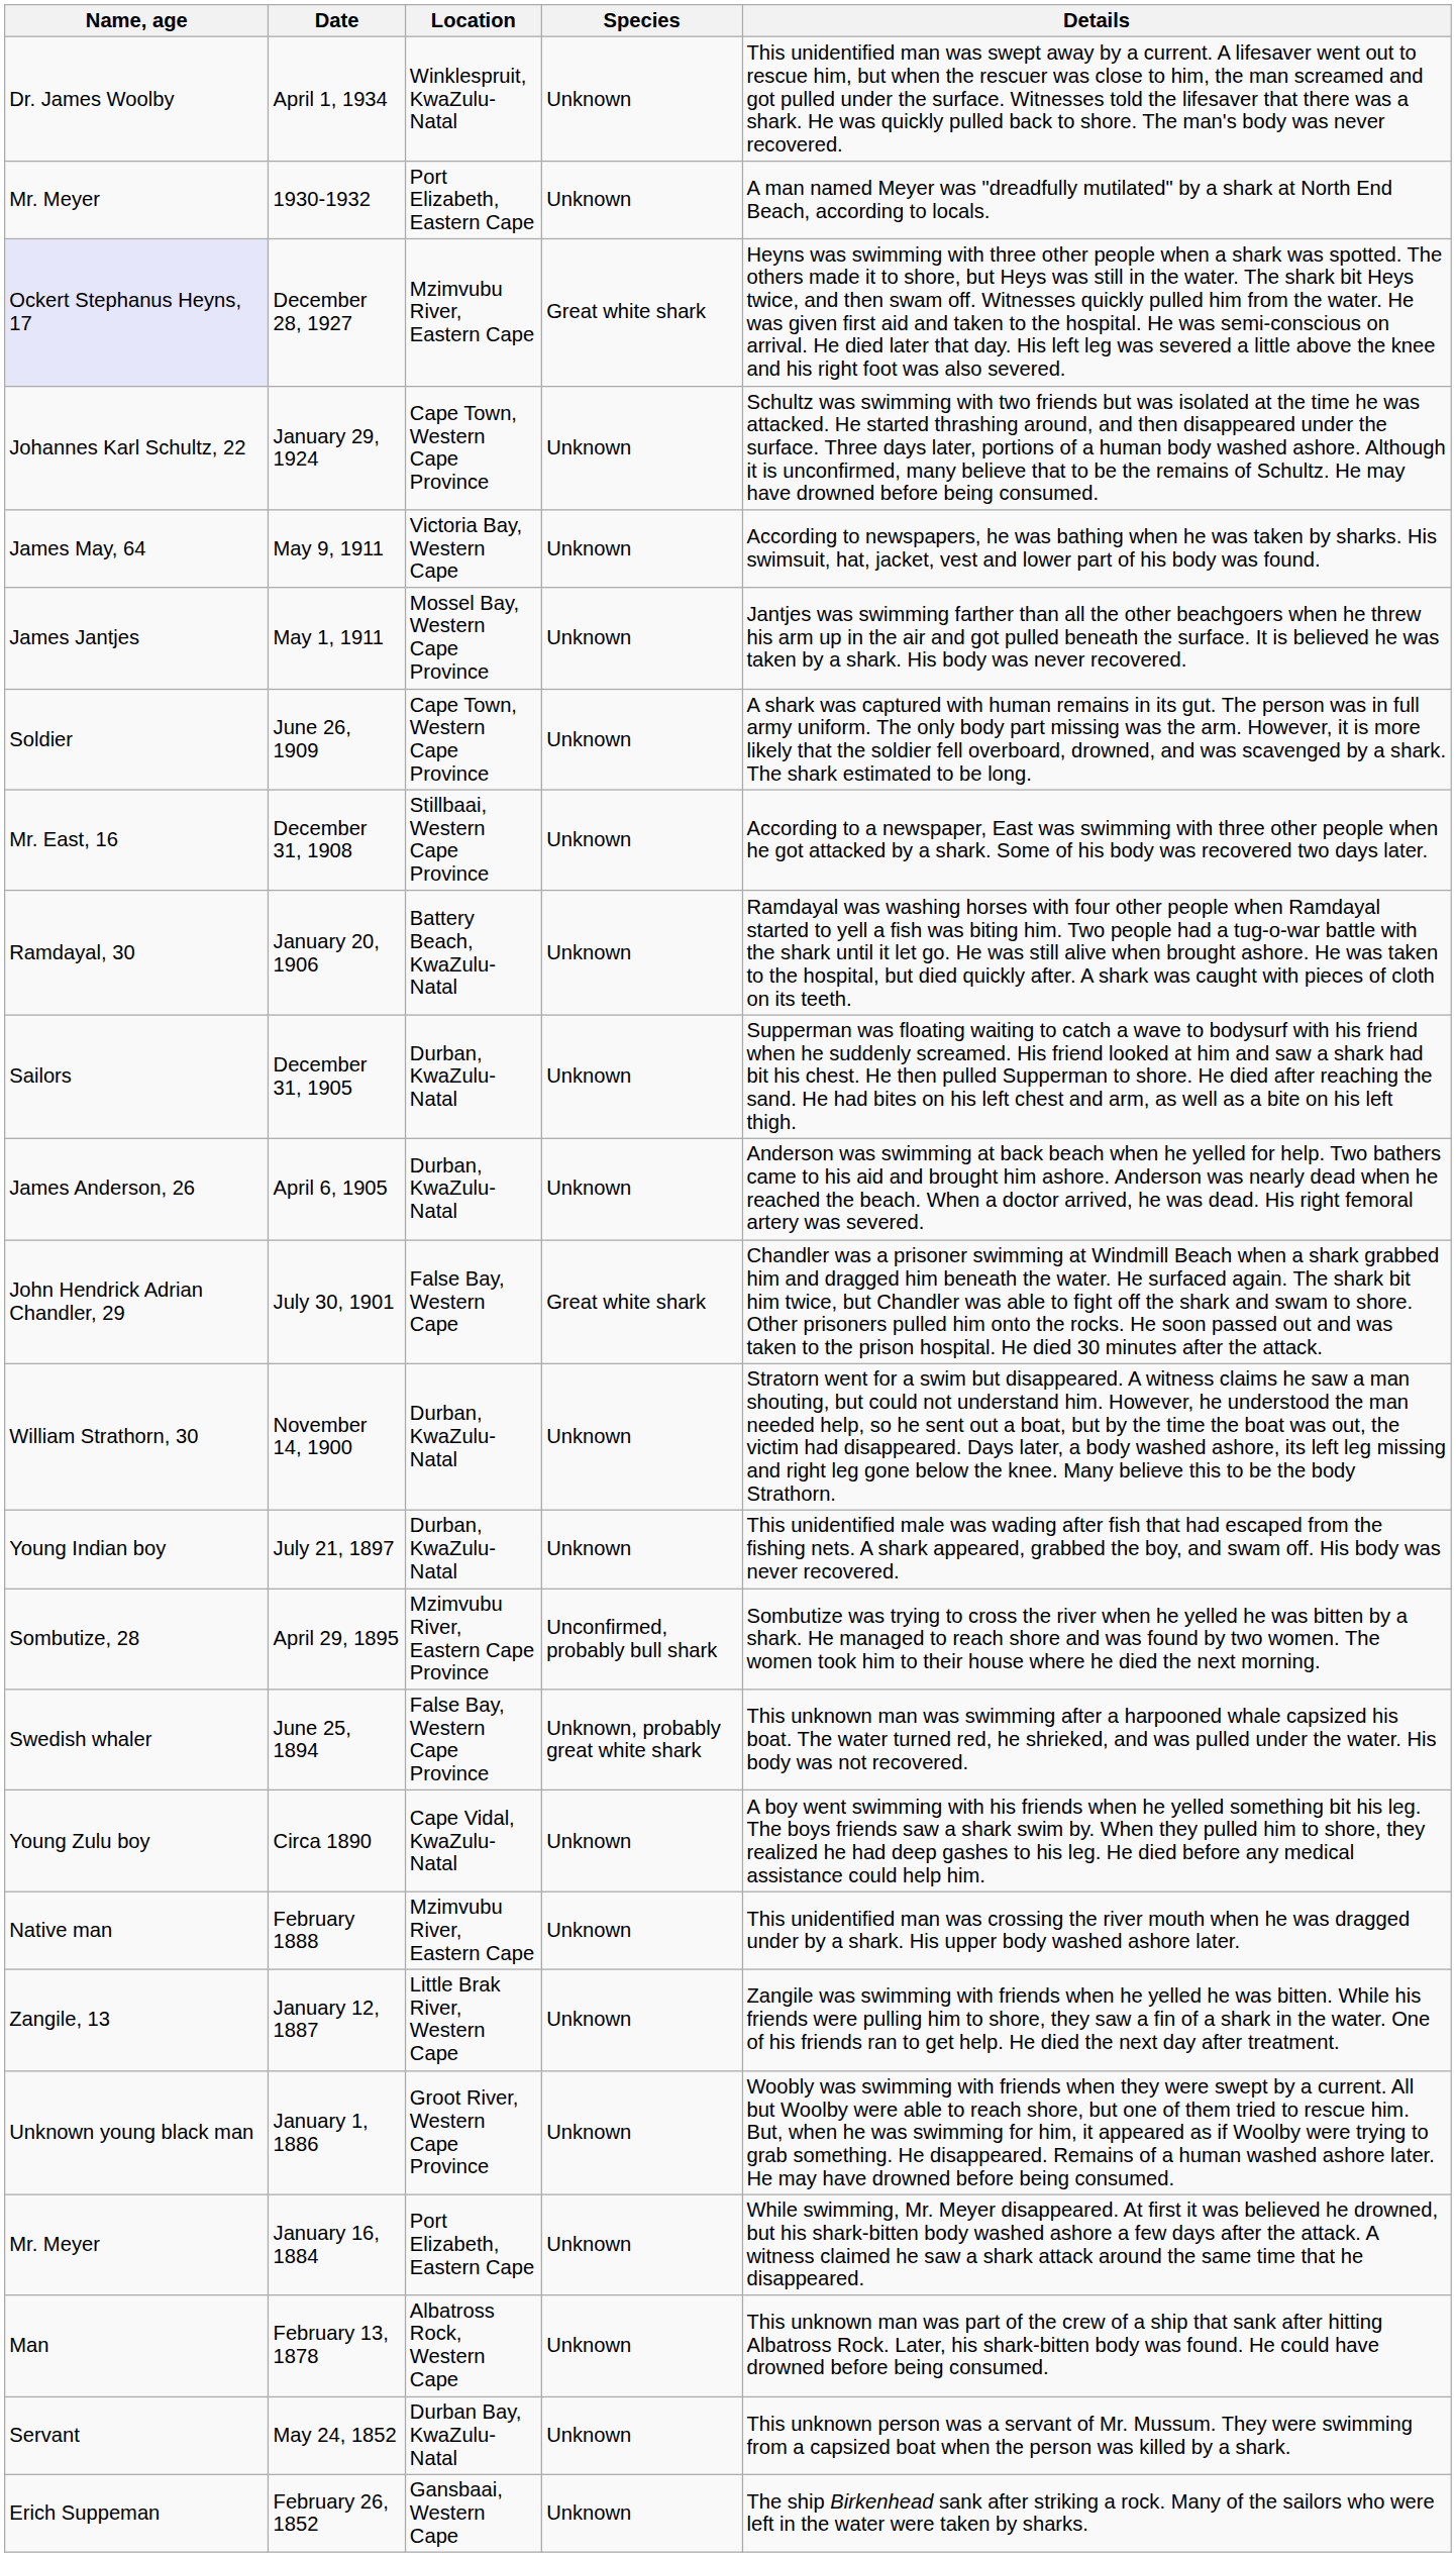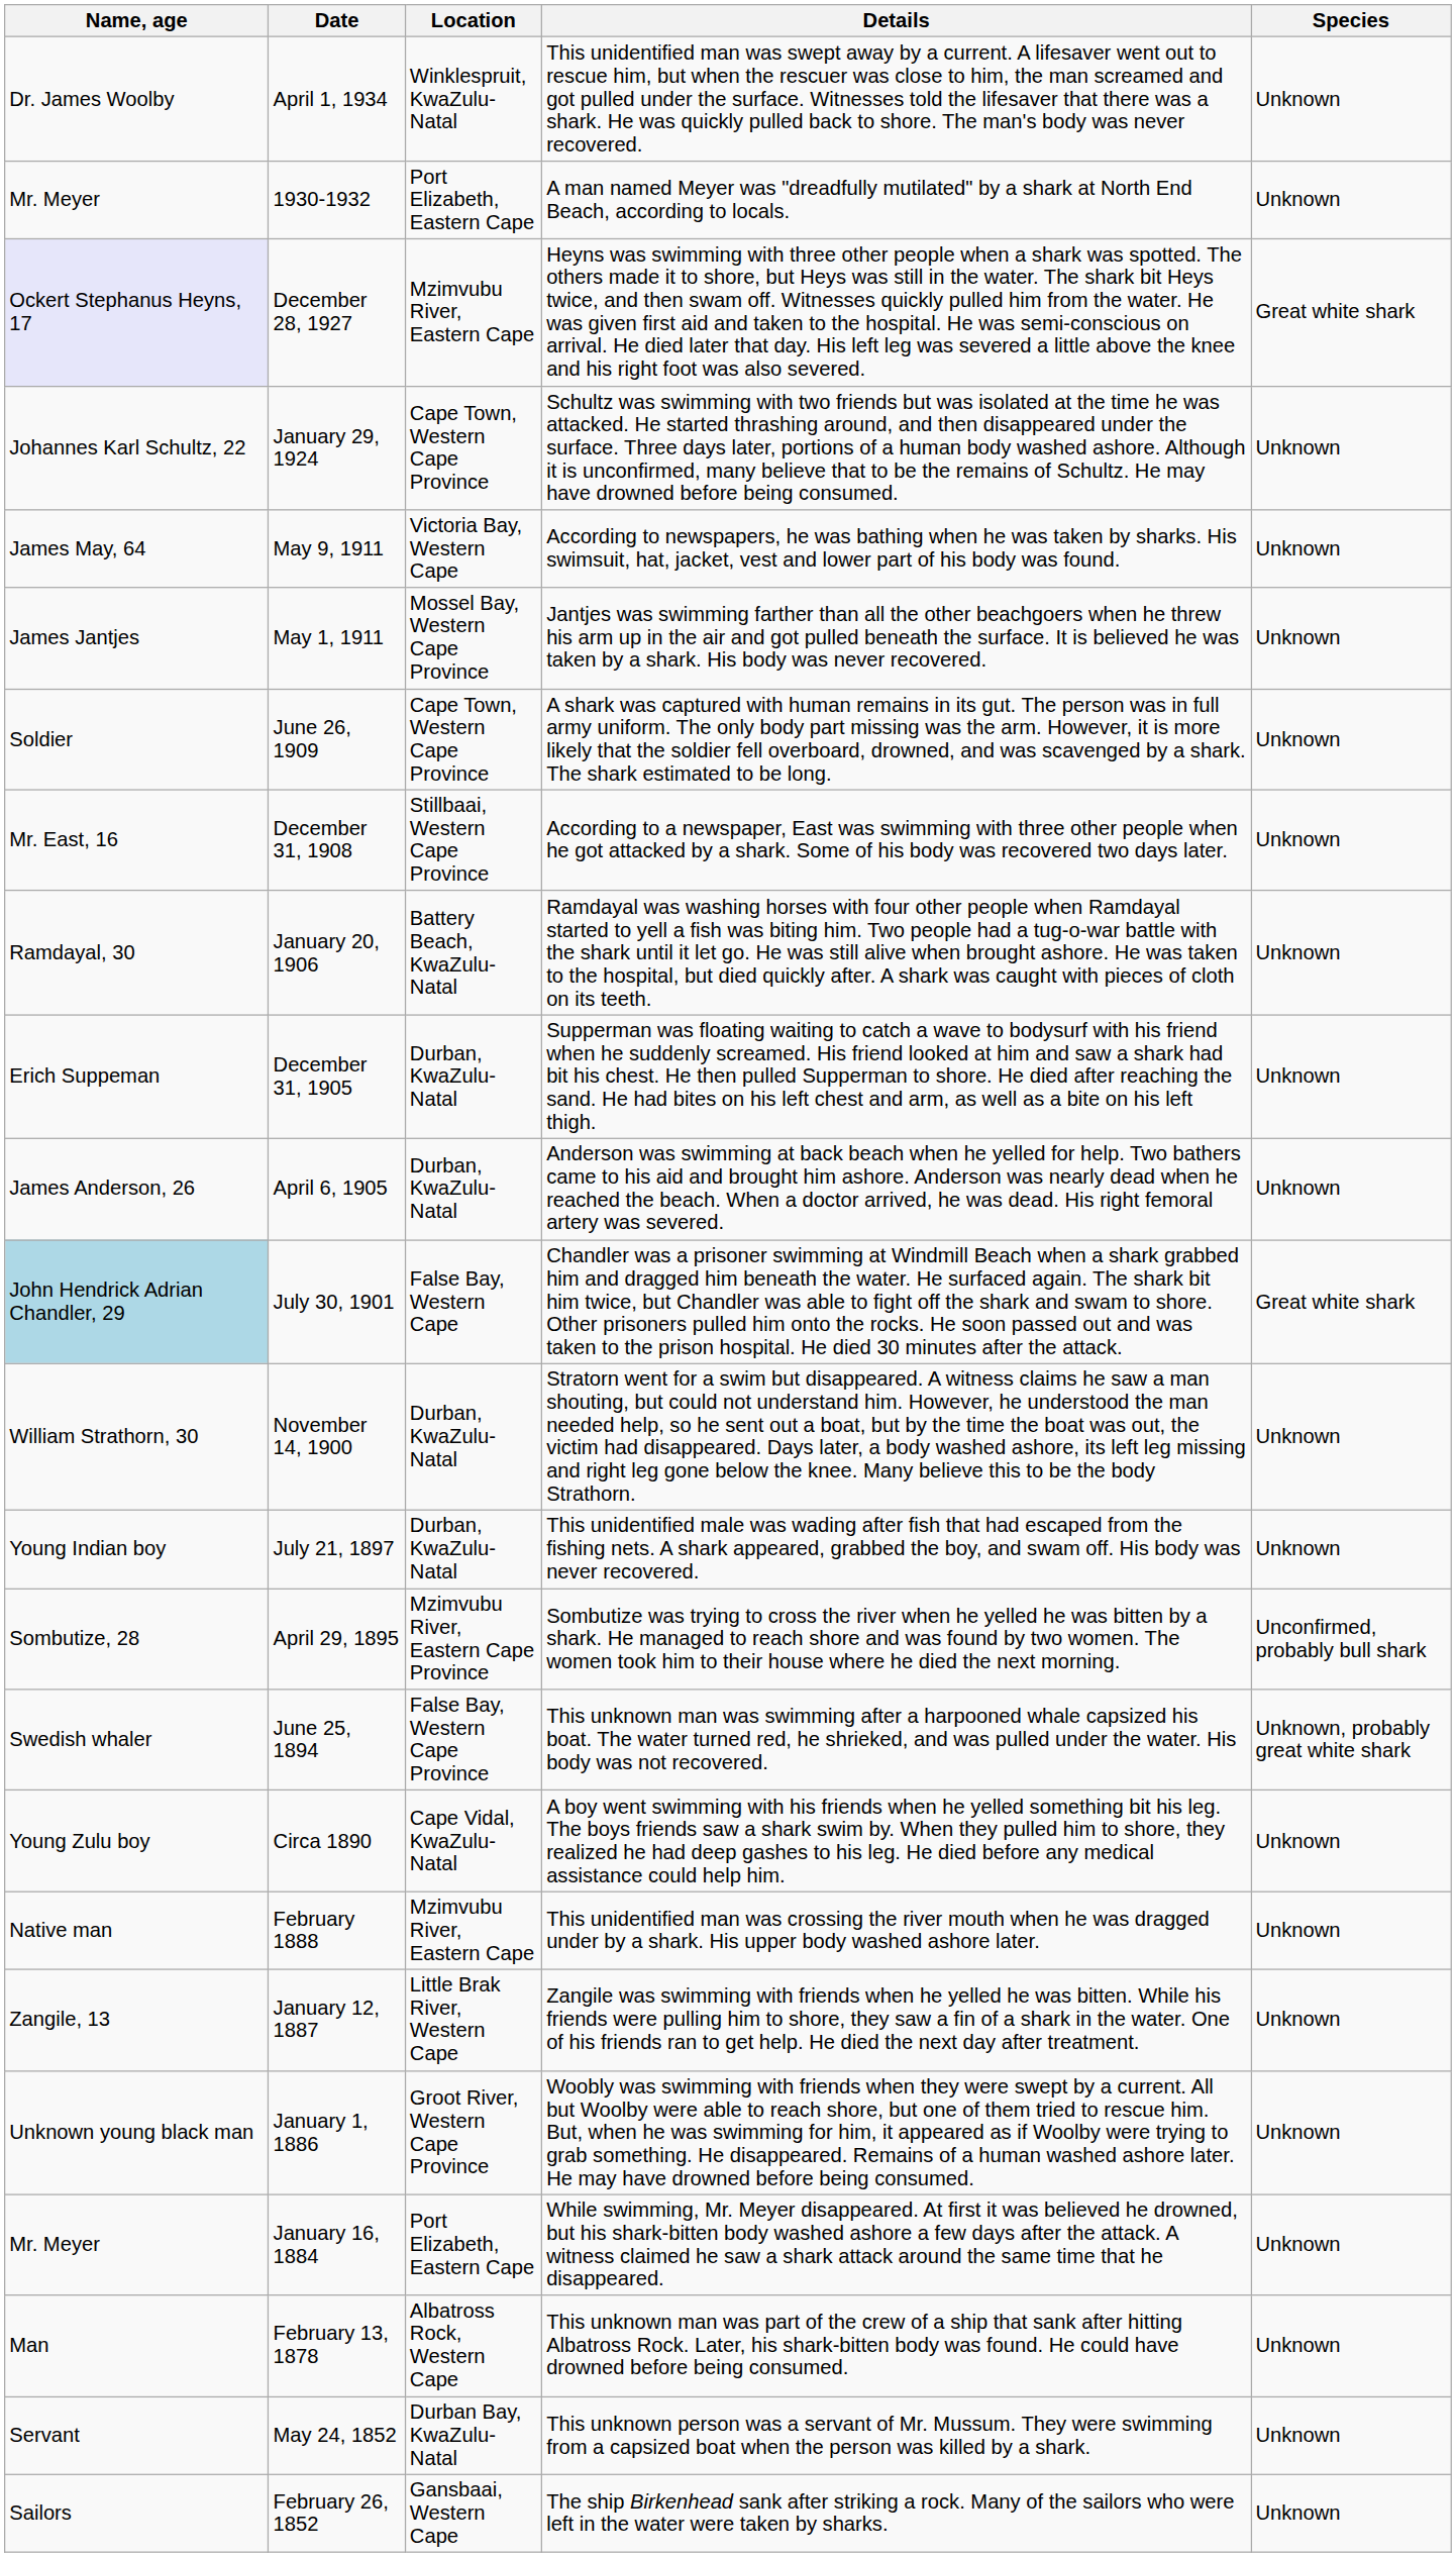columns swapped: Species <-> Details
December 31, 1905 | Name, age: Sailors -> Erich Suppeman
July 30, 1901 | Name, age: no background -> lightblue background
February 26, 1852 | Name, age: Erich Suppeman -> Sailors
